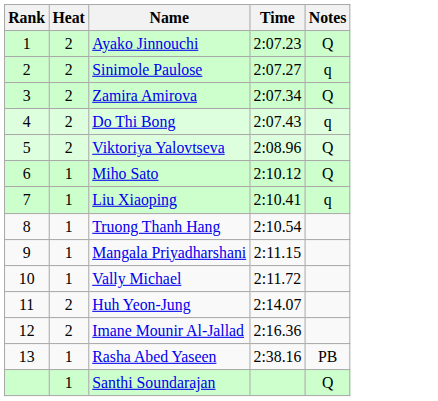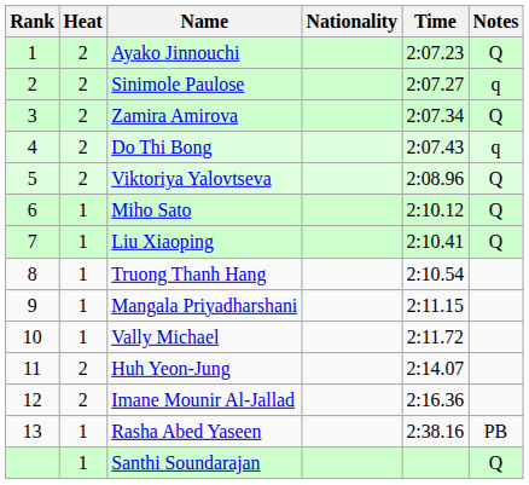+ column: Nationality
Liu Xiaoping | Notes: q -> Q
